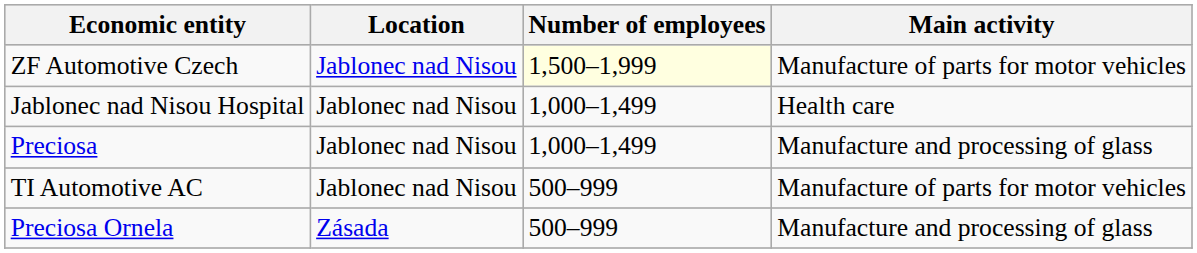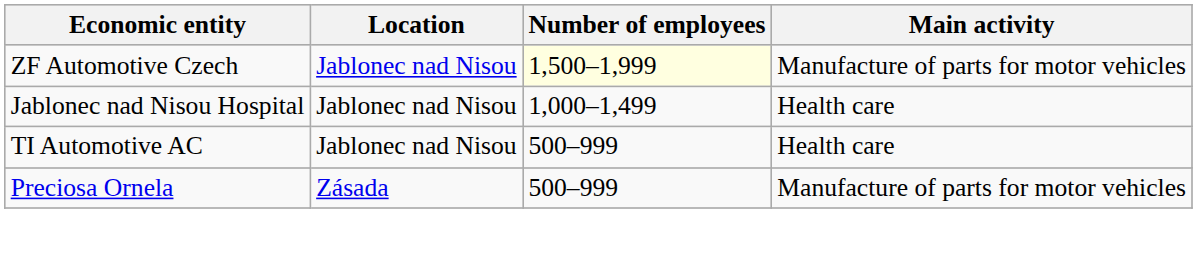- row: Preciosa | Jablonec nad Nisou | 1,000–1,499 | Manufacture and processing of glass
TI Automotive AC | Main activity: Manufacture of parts for motor vehicles -> Health care
Preciosa Ornela | Main activity: Manufacture and processing of glass -> Manufacture of parts for motor vehicles
